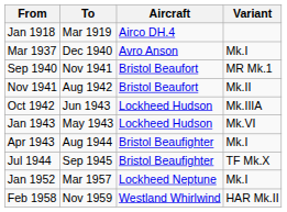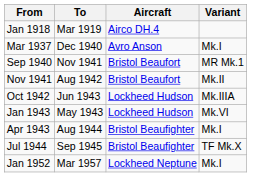- row: Feb 1958 | Nov 1959 | Westland Whirlwind | HAR Mk.II
